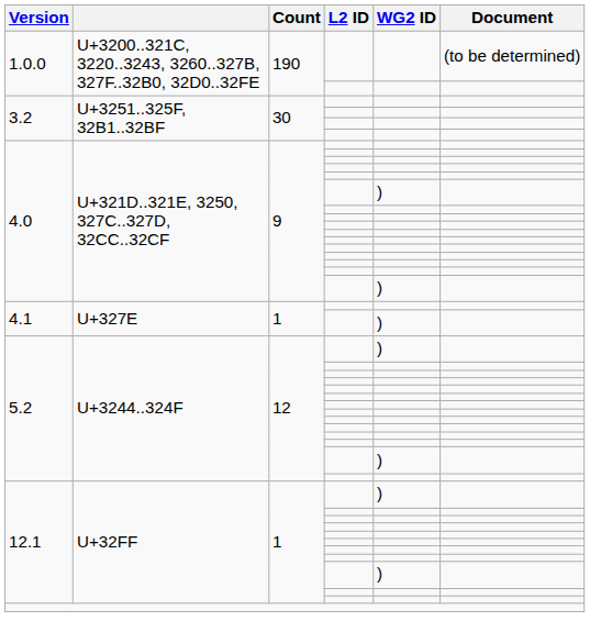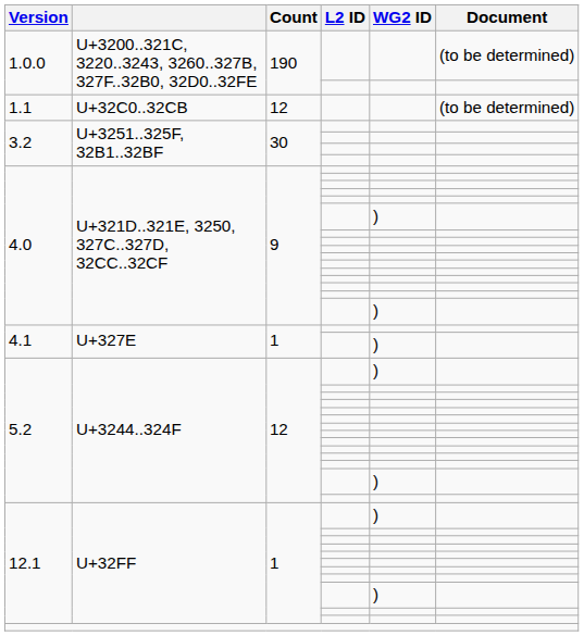+ row: 1.1 | U+32C0..32CB | 12 | (to be determined)
